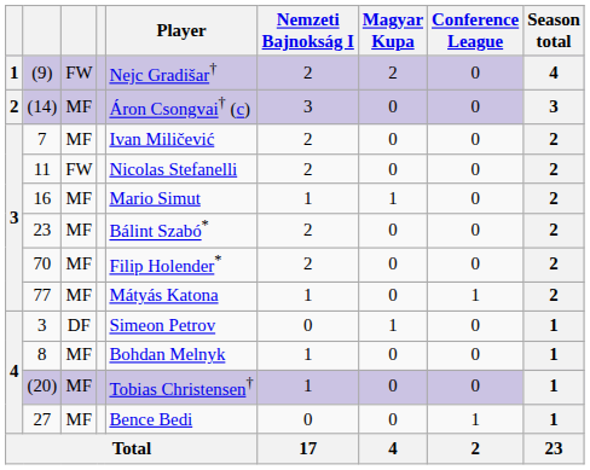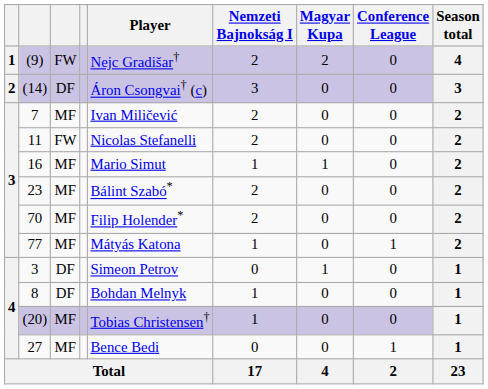(14) | column 3: MF -> DF
8 | column 3: MF -> DF
